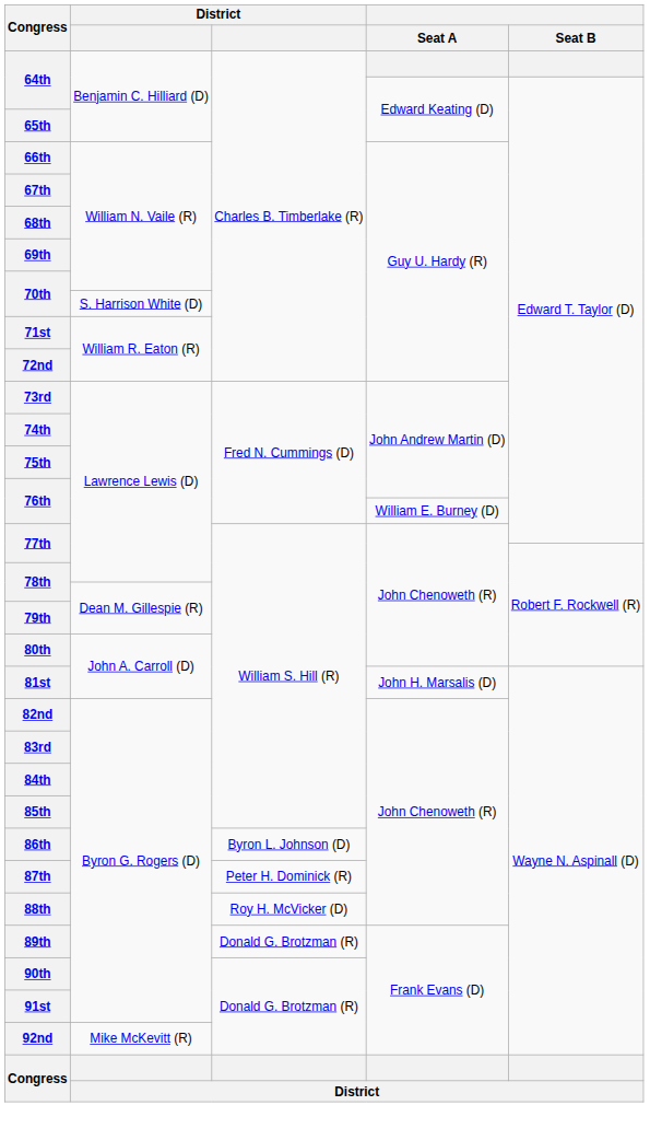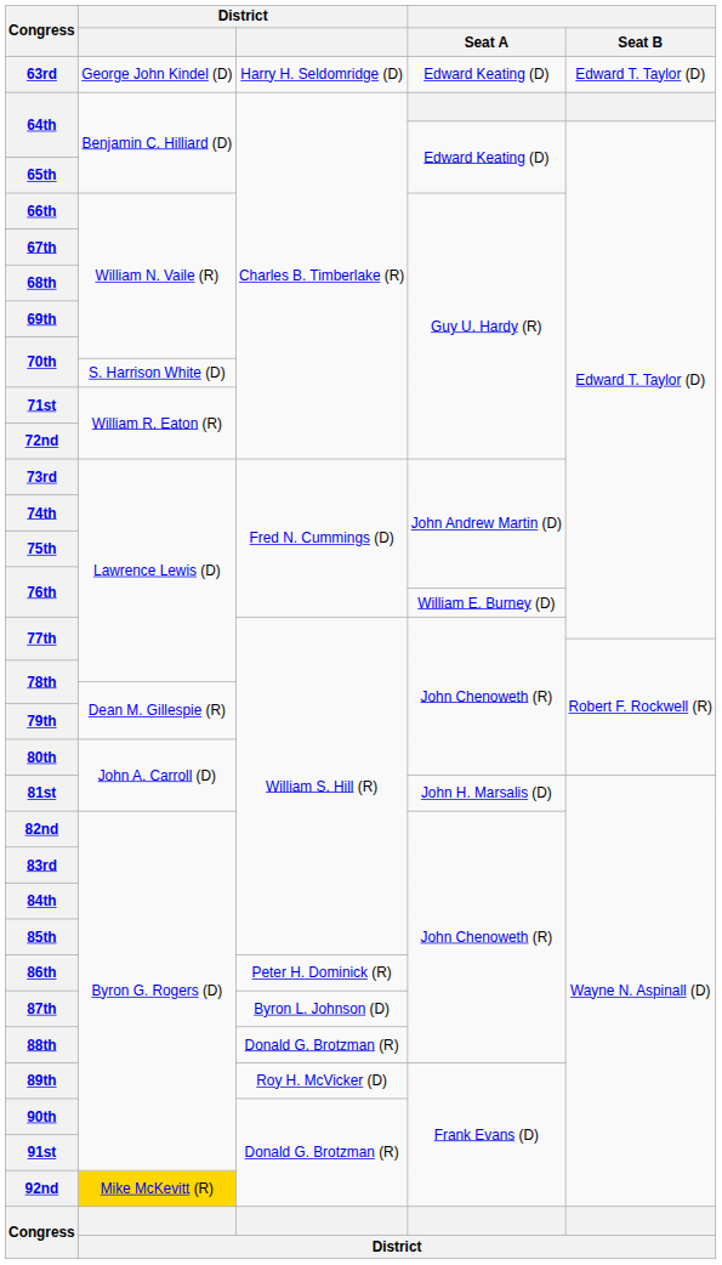+ row: 63rd | George John Kindel (D) | Harry H. Seldomridge (D) | Edward Keating (D) | Edward T. Taylor (D)
86th | column 3: Byron L. Johnson (D) -> Peter H. Dominick (R)
87th | column 3: Peter H. Dominick (R) -> Byron L. Johnson (D)
88th | column 3: Roy H. McVicker (D) -> Donald G. Brotzman (R)
89th | column 3: Donald G. Brotzman (R) -> Roy H. McVicker (D)
92nd | column 2: no background -> gold background
